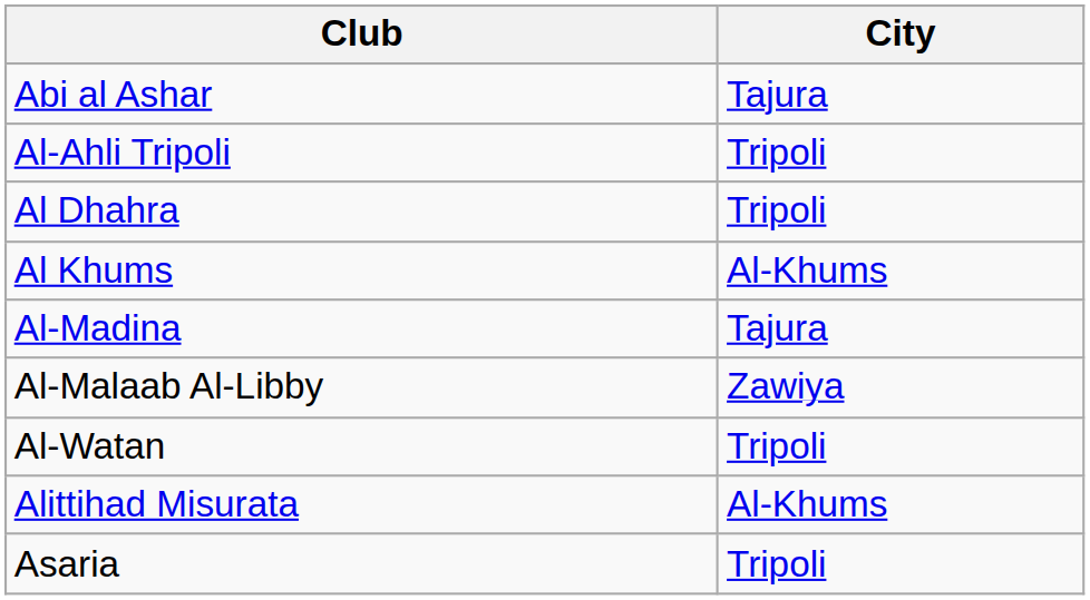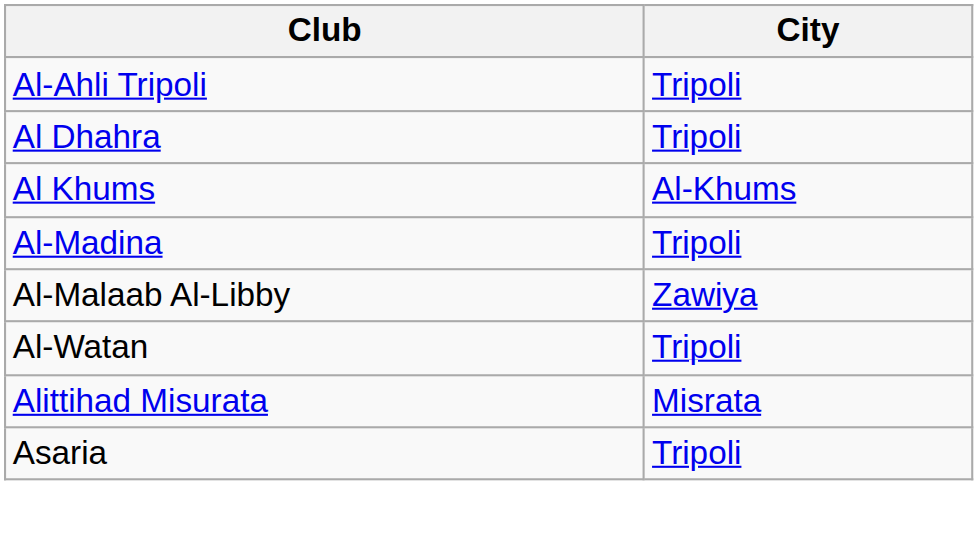- row: Abi al Ashar | Tajura
Al-Madina | City: Tajura -> Tripoli
Alittihad Misurata | City: Al-Khums -> Misrata
